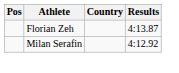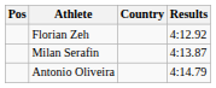Florian Zeh | Results: 4:13.87 -> 4:12.92
Milan Serafin | Results: 4:12.92 -> 4:13.87
+ row: Antonio Oliveira | 4:14.79
